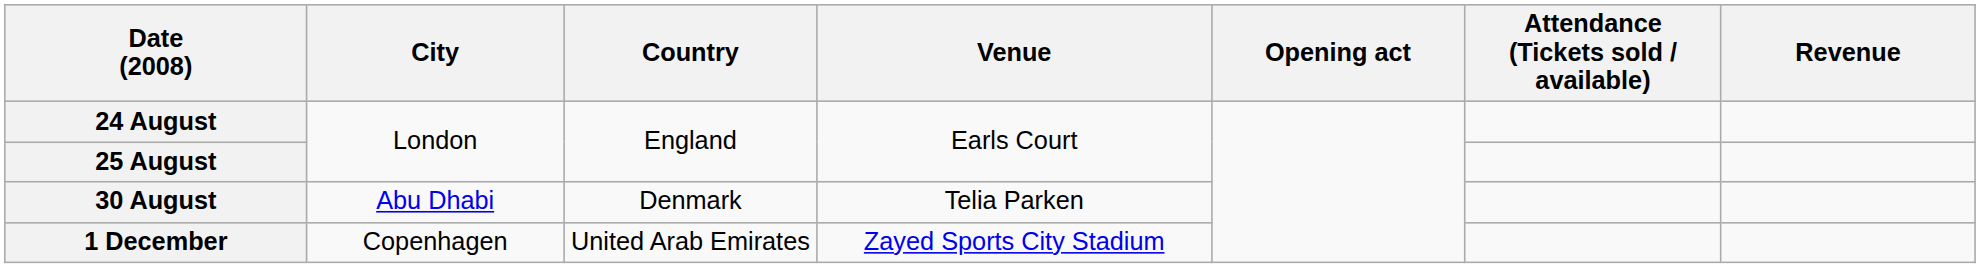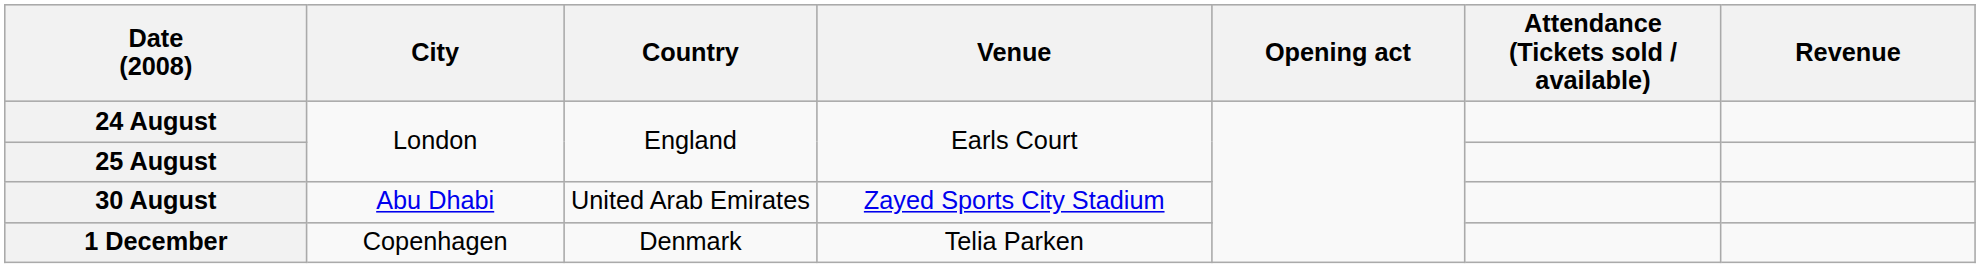30 August | Country: Denmark -> United Arab Emirates
30 August | Venue: Telia Parken -> Zayed Sports City Stadium
1 December | Country: United Arab Emirates -> Denmark
1 December | Venue: Zayed Sports City Stadium -> Telia Parken
